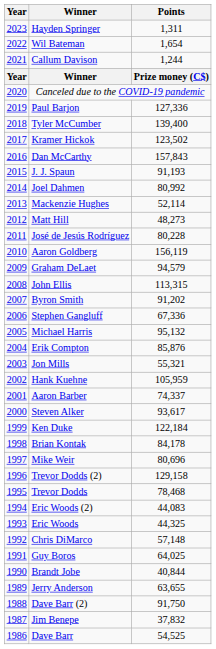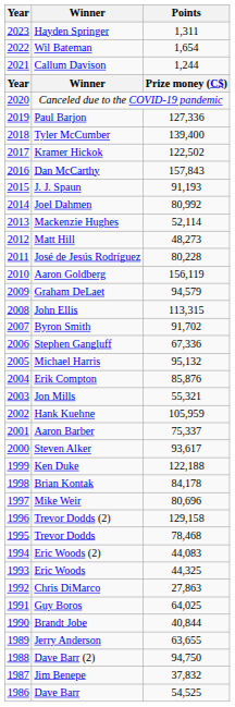Kramer Hickok | Points: 123,502 -> 122,502
Byron Smith | Points: 91,202 -> 91,702
Aaron Barber | Points: 74,337 -> 75,337
Ken Duke | Points: 122,184 -> 122,188
Chris DiMarco | Points: 57,148 -> 27,863
Dave Barr (2) | Points: 91,750 -> 94,750
